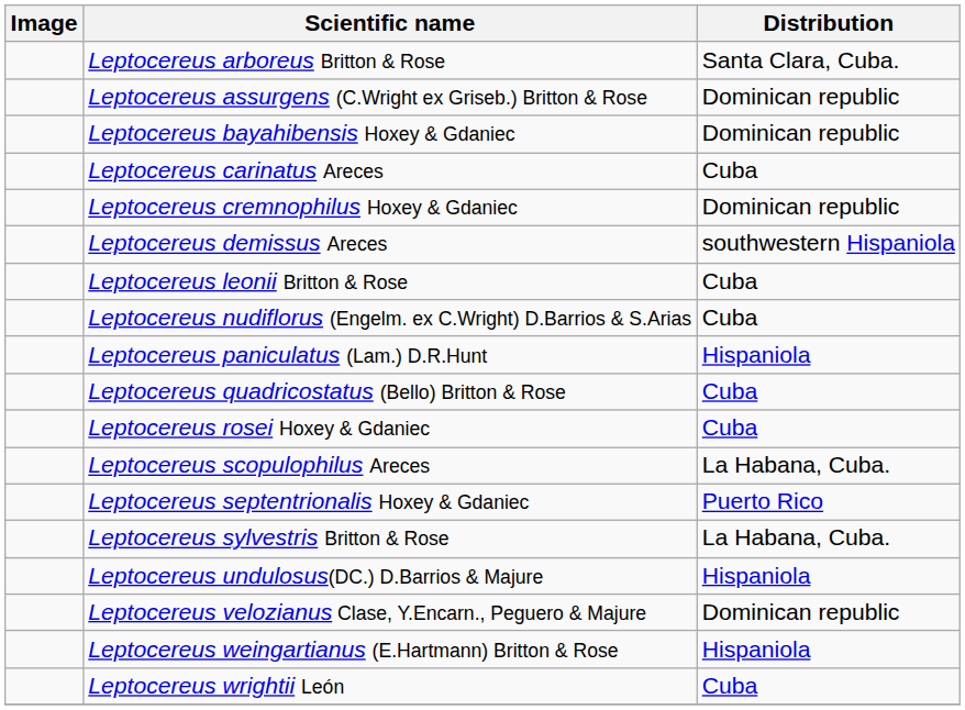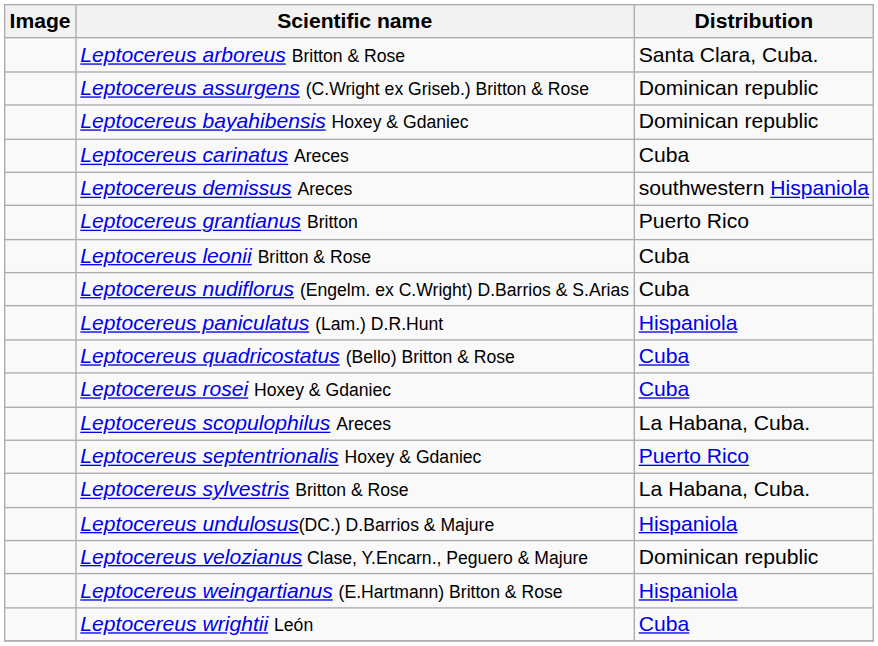- row: Leptocereus cremnophilus Hoxey & Gdaniec | Dominican republic
+ row: Leptocereus grantianus Britton | Puerto Rico
